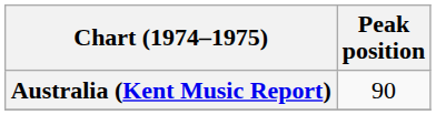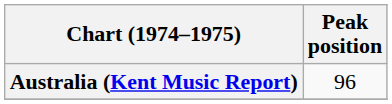Australia (Kent Music Report) | Peak position: 90 -> 96
